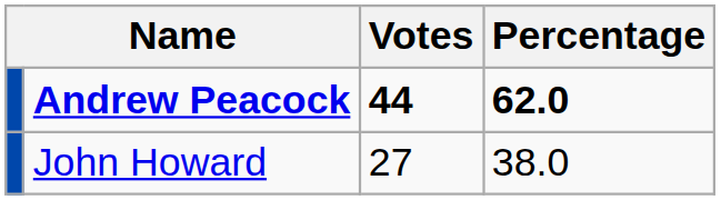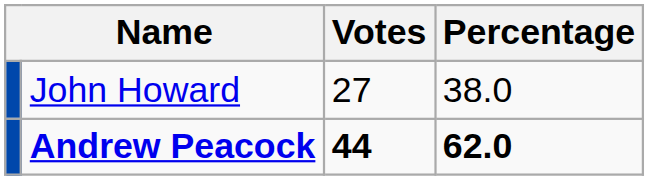rows swapped: Andrew Peacock <-> John Howard
